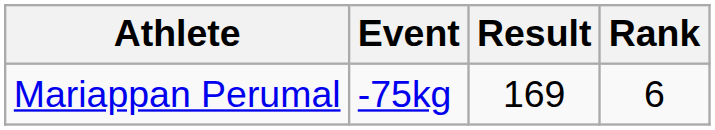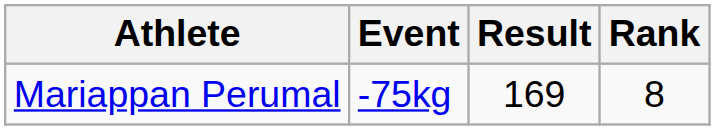Mariappan Perumal | Rank: 6 -> 8
